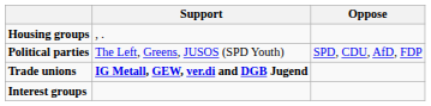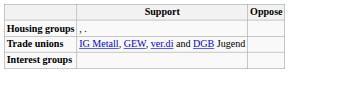- row: Political parties | The Left, Greens, JUSOS (SPD Youth) | SPD, CDU, AfD, FDP
Trade unions | Support: bold -> normal
